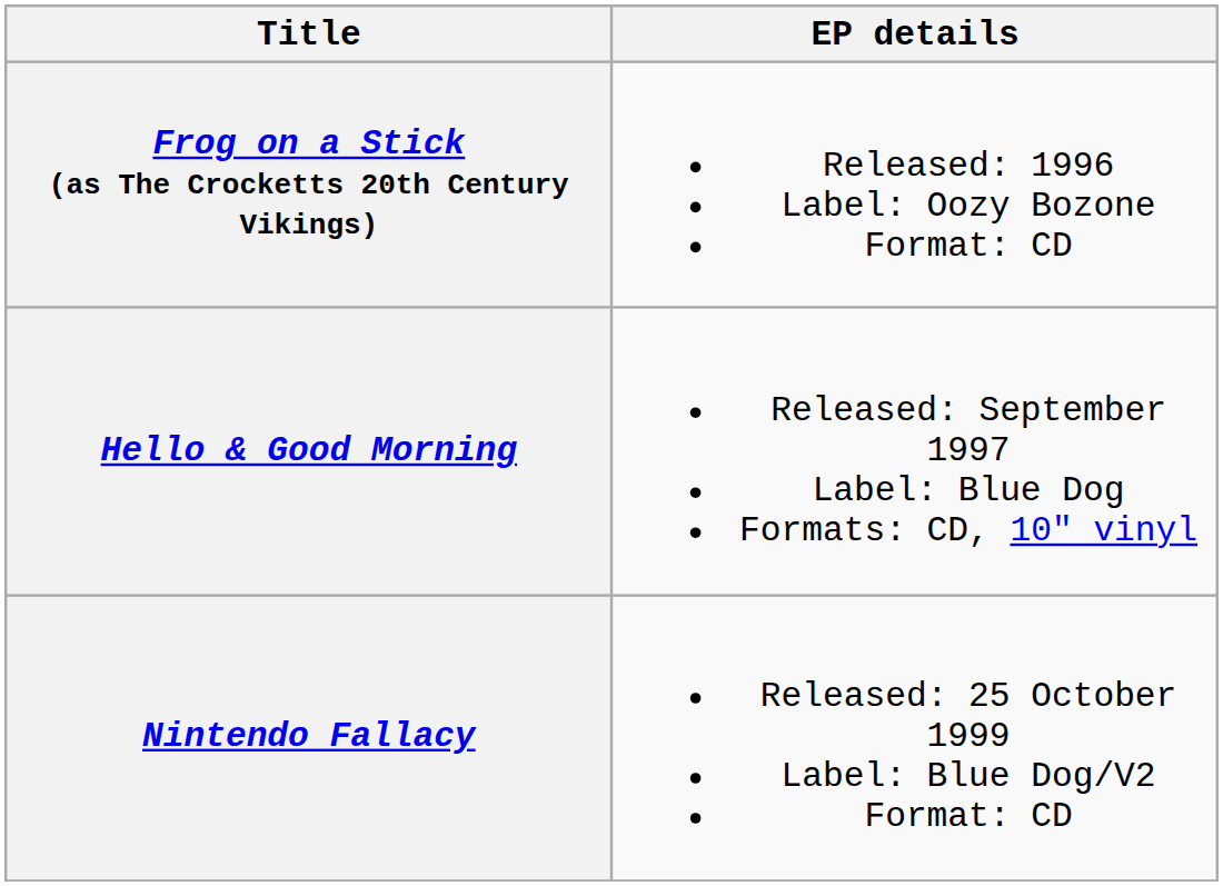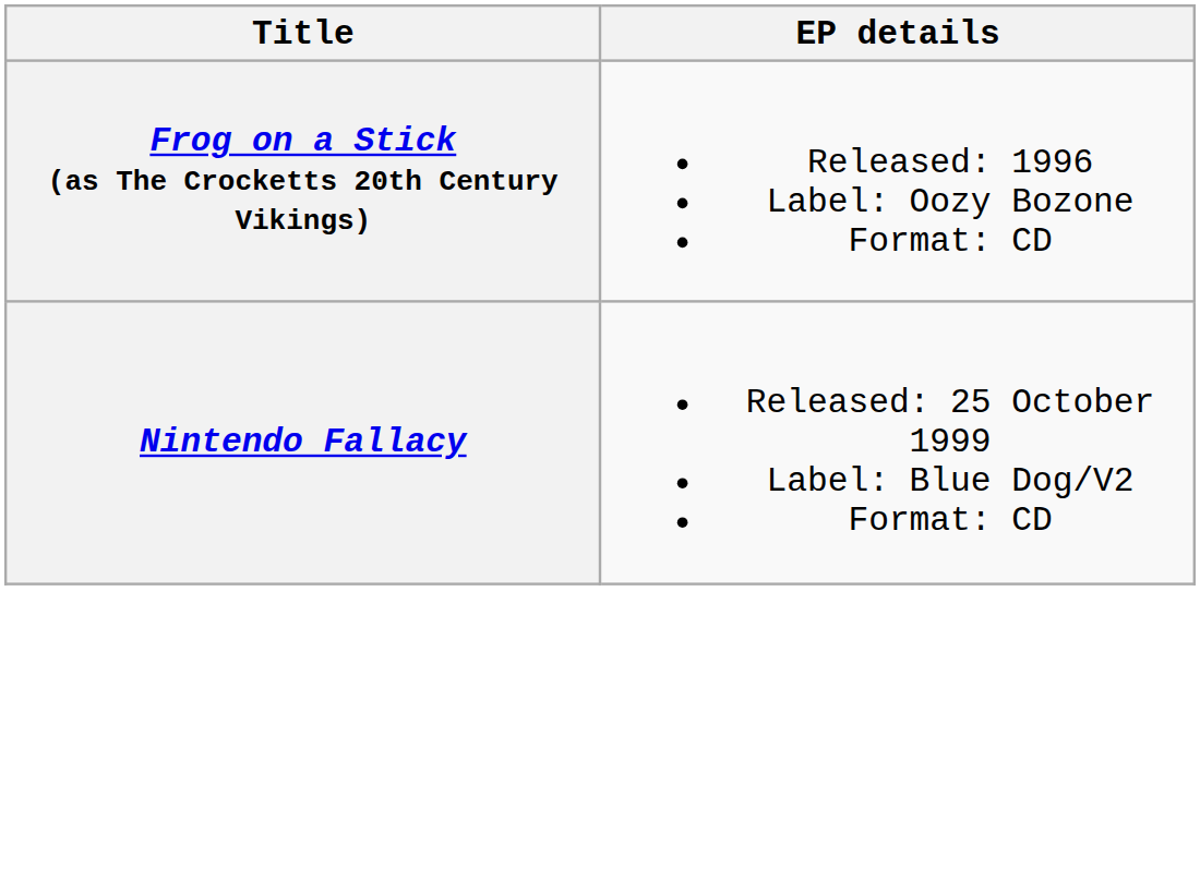- row: Hello & Good Morning | Released: September 1997 Label: Blue Dog Formats: CD, 10" vinyl
